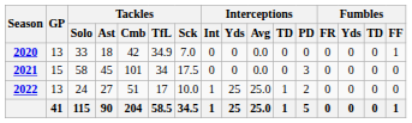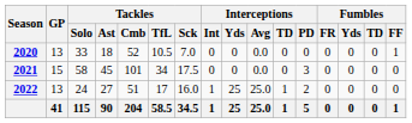2020 | Tackles / Cmb: 42 -> 52
2020 | Tackles / TfL: 34.9 -> 10.5
2022 | Tackles / Sck: 10.0 -> 16.0
